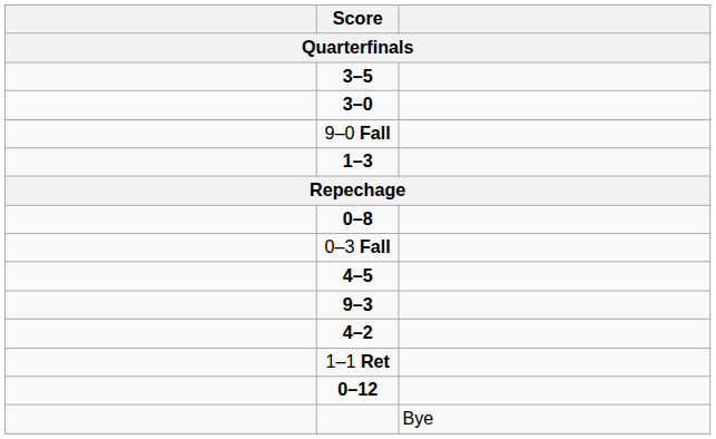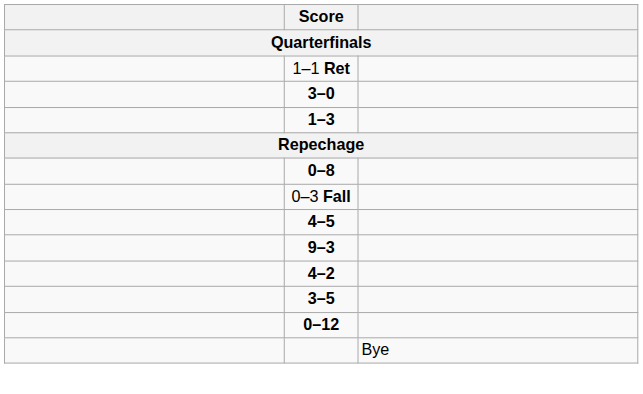rows swapped: 3–5 <-> 1–1 Ret
- row: 9–0 Fall
